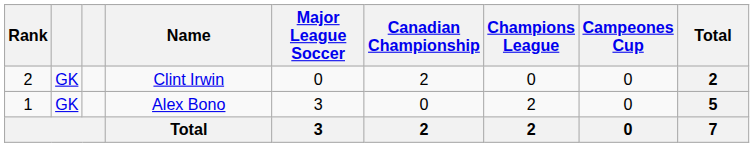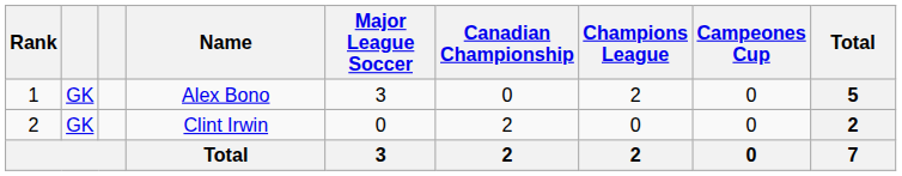rows swapped: Alex Bono <-> Clint Irwin
